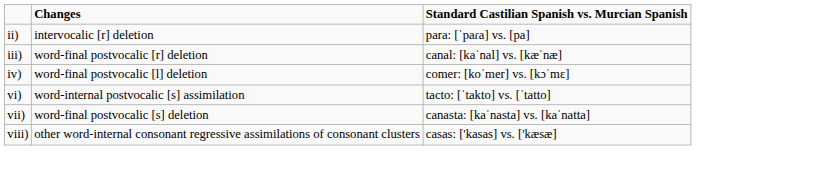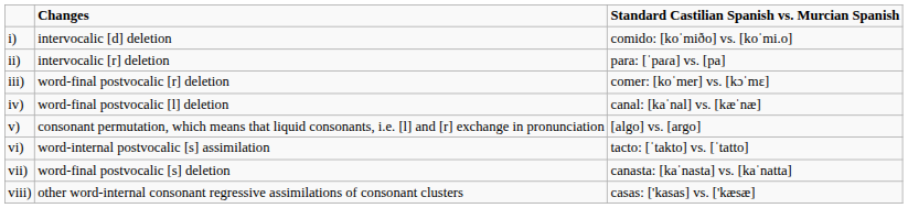+ row: i) | intervocalic [d] deletion | comido: [koˈmiðo] vs. [koˈmi.o]
iii) | Standard Castilian Spanish vs. Murcian Spanish: canal: [kaˈnal] vs. [kæˈnæ] -> comer: [koˈmer] vs. [kɔˈmɛ]
iv) | Standard Castilian Spanish vs. Murcian Spanish: comer: [koˈmer] vs. [kɔˈmɛ] -> canal: [kaˈnal] vs. [kæˈnæ]
+ row: v) | consonant permutation, which means that liquid consonants, i.e. [l] and [r] exchange in pronunciation | [algo] vs. [argo]
